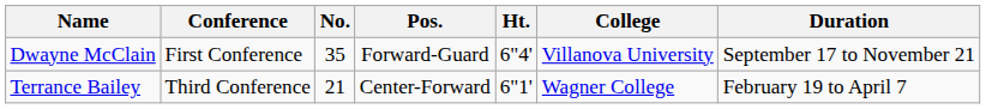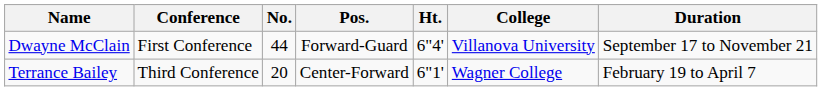Dwayne McClain | No.: 35 -> 44
Terrance Bailey | No.: 21 -> 20
